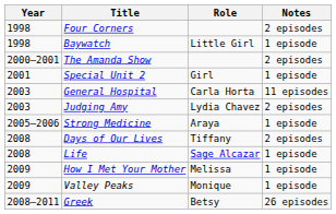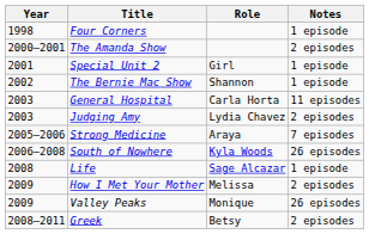Four Corners | Notes: 2 episodes -> 1 episode
- row: 1998 | Baywatch | Little Girl | 1 episode
+ row: 2002 | The Bernie Mac Show | Shannon | 1 episode
Strong Medicine | Notes: 1 episode -> 7 episodes
+ row: 2006–2008 | South of Nowhere | Kyla Woods | 26 episodes
- row: 2008 | Days of Our Lives | Tiffany | 2 episodes
How I Met Your Mother | Notes: 1 episode -> 2 episodes
Valley Peaks | Notes: 1 episode -> 26 episodes
Greek | Notes: 26 episodes -> 2 episodes
